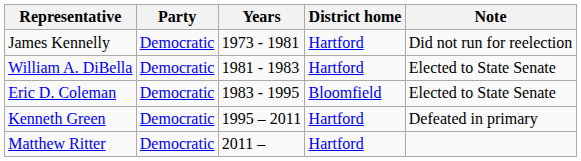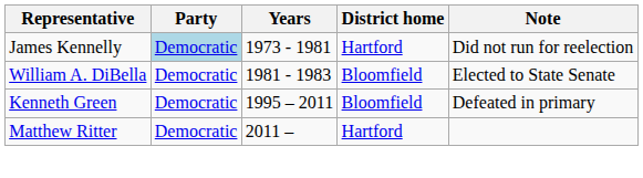James Kennelly | Party: no background -> lightblue background
William A. DiBella | District home: Hartford -> Bloomfield
- row: Eric D. Coleman | Democratic | 1983 - 1995 | Bloomfield | Elected to State Senate
Kenneth Green | District home: Hartford -> Bloomfield
